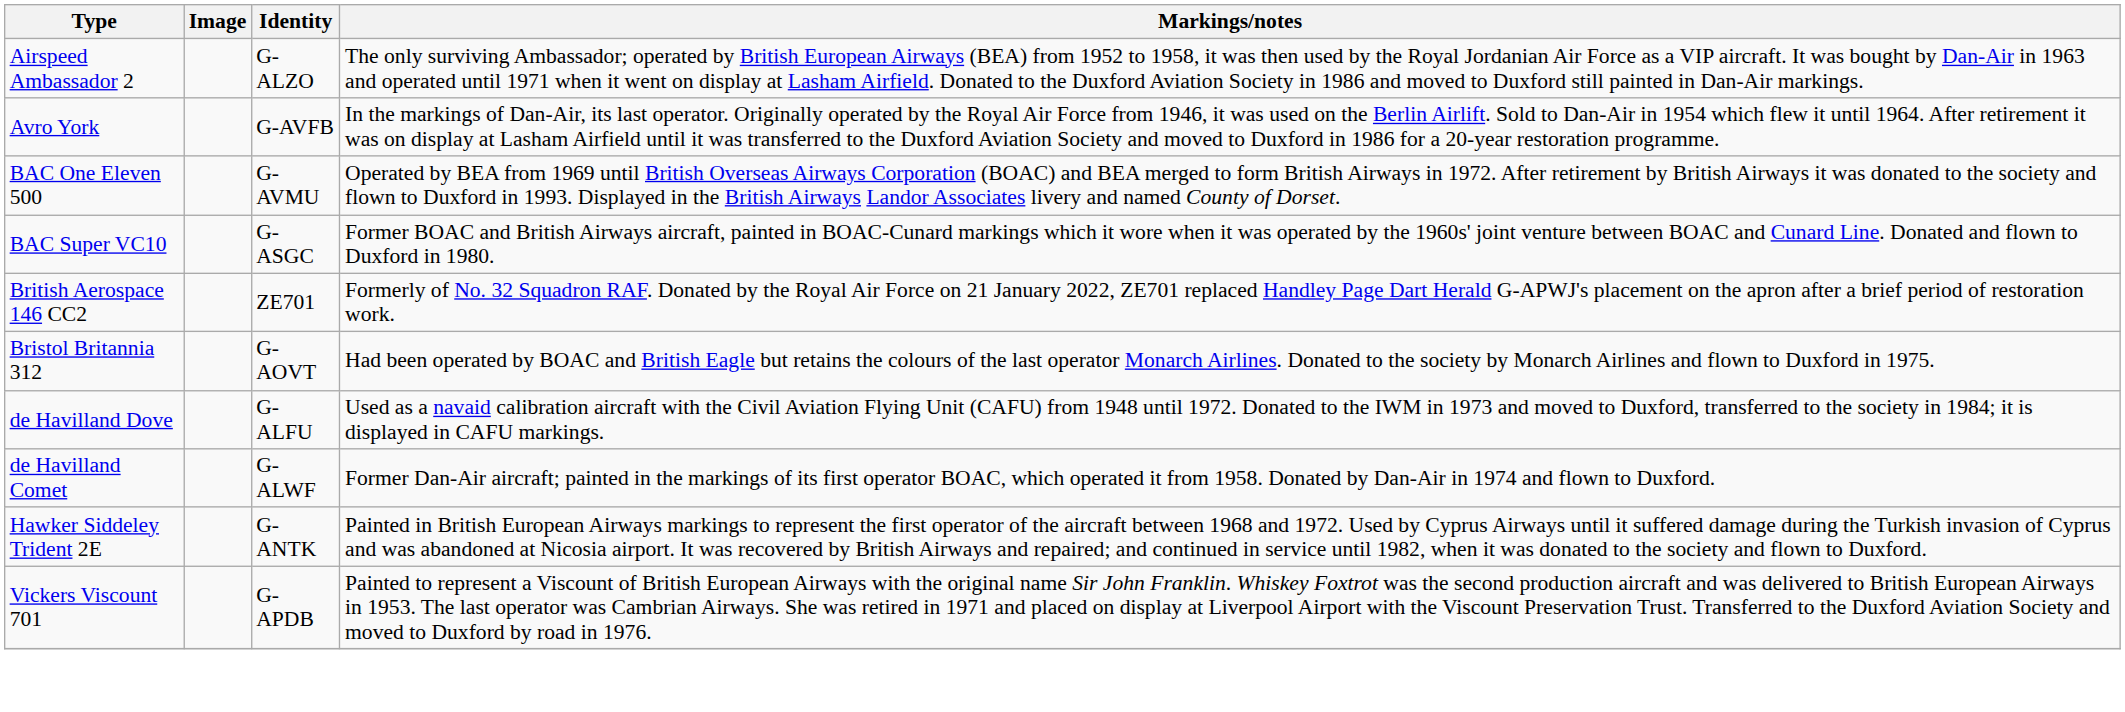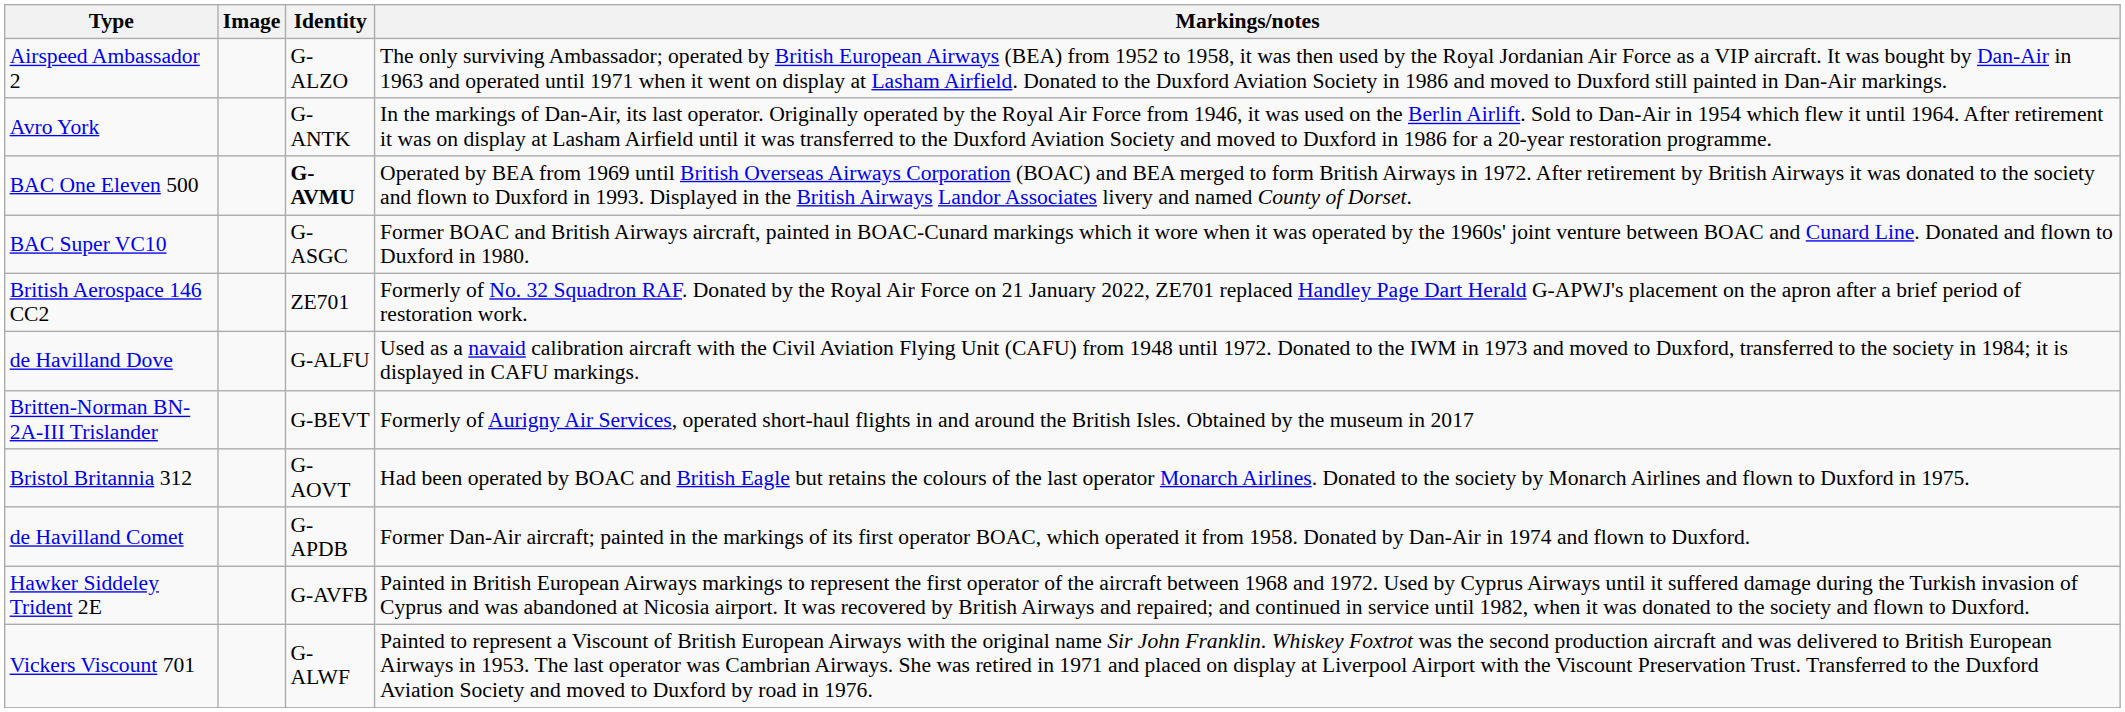Avro York | Identity: G-AVFB -> G-ANTK
BAC One Eleven 500 | Identity: normal -> bold
rows swapped: Bristol Britannia 312 <-> de Havilland Dove
+ row: Britten-Norman BN-2A-III Trislander | G-BEVT | Formerly of Aurigny Air Services, operated short-haul flights in and around the British Isles. Obtained by the museum in 2017
de Havilland Comet | Identity: G-ALWF -> G-APDB
Hawker Siddeley Trident 2E | Identity: G-ANTK -> G-AVFB
Vickers Viscount 701 | Identity: G-APDB -> G-ALWF
